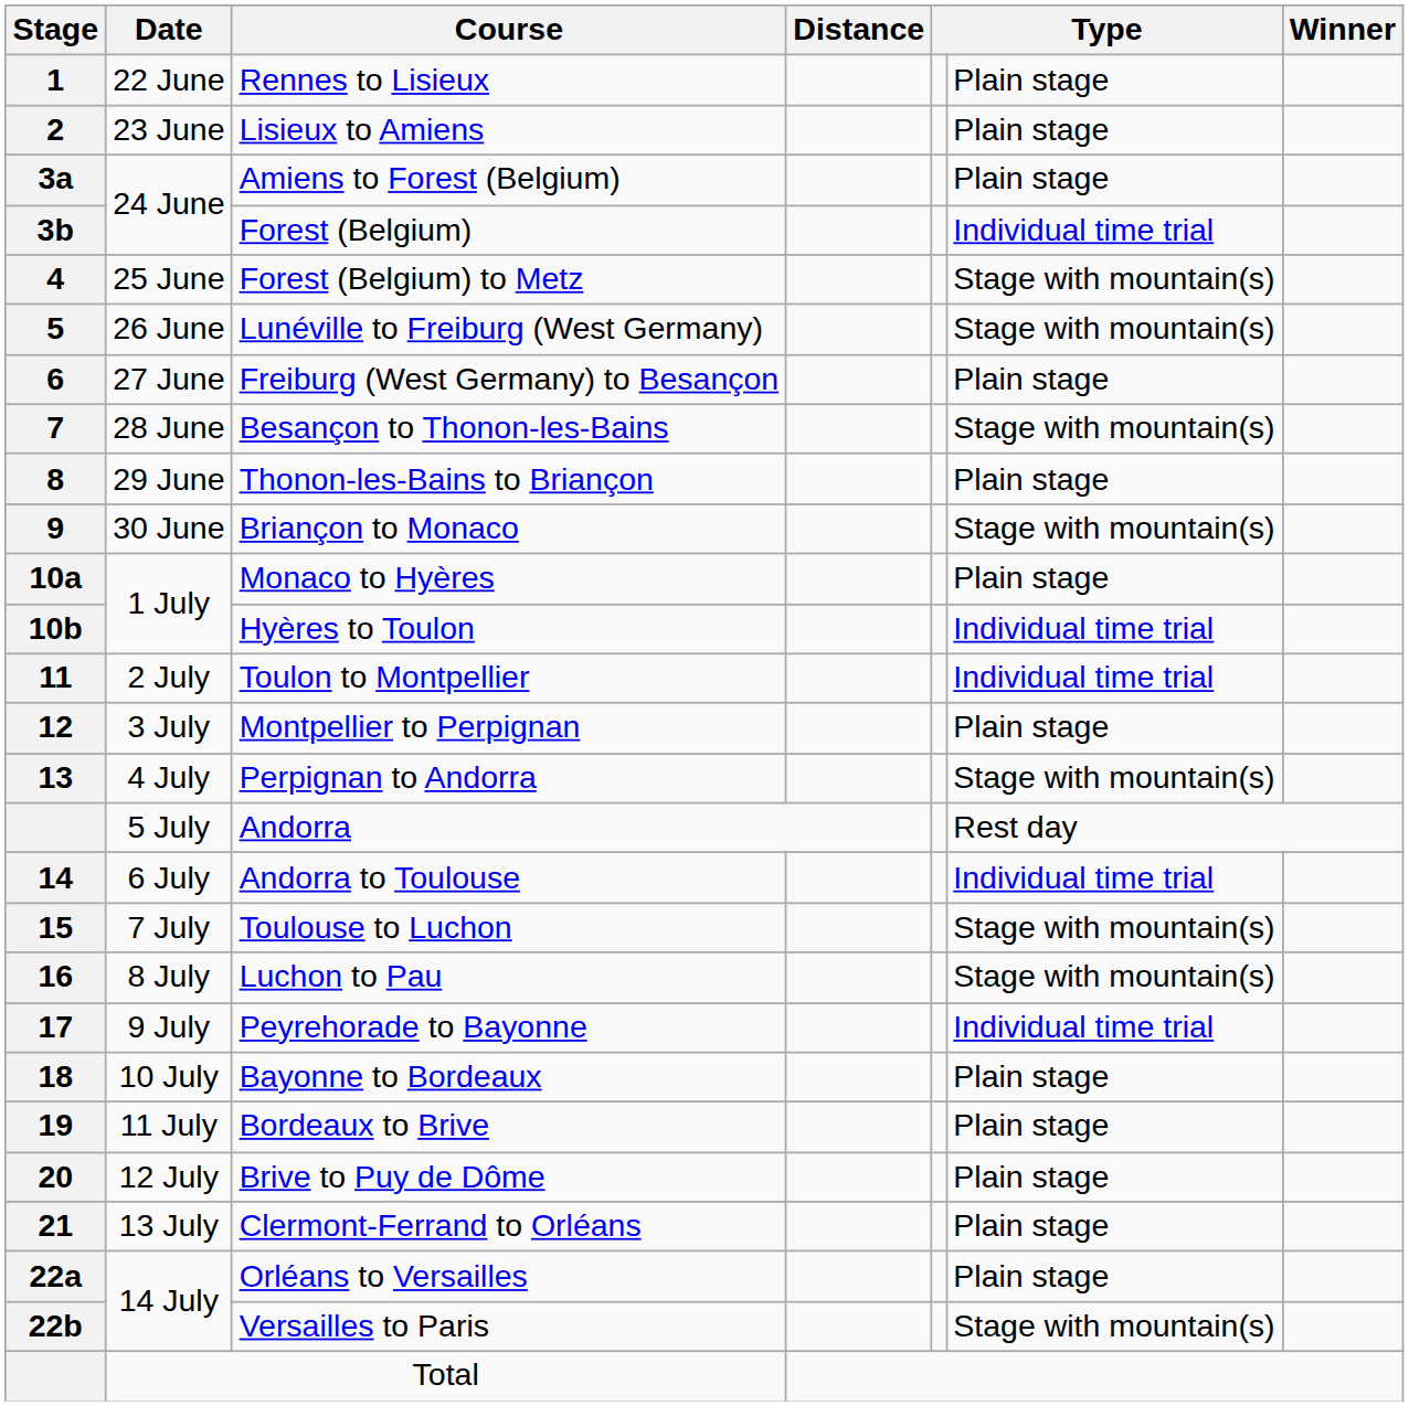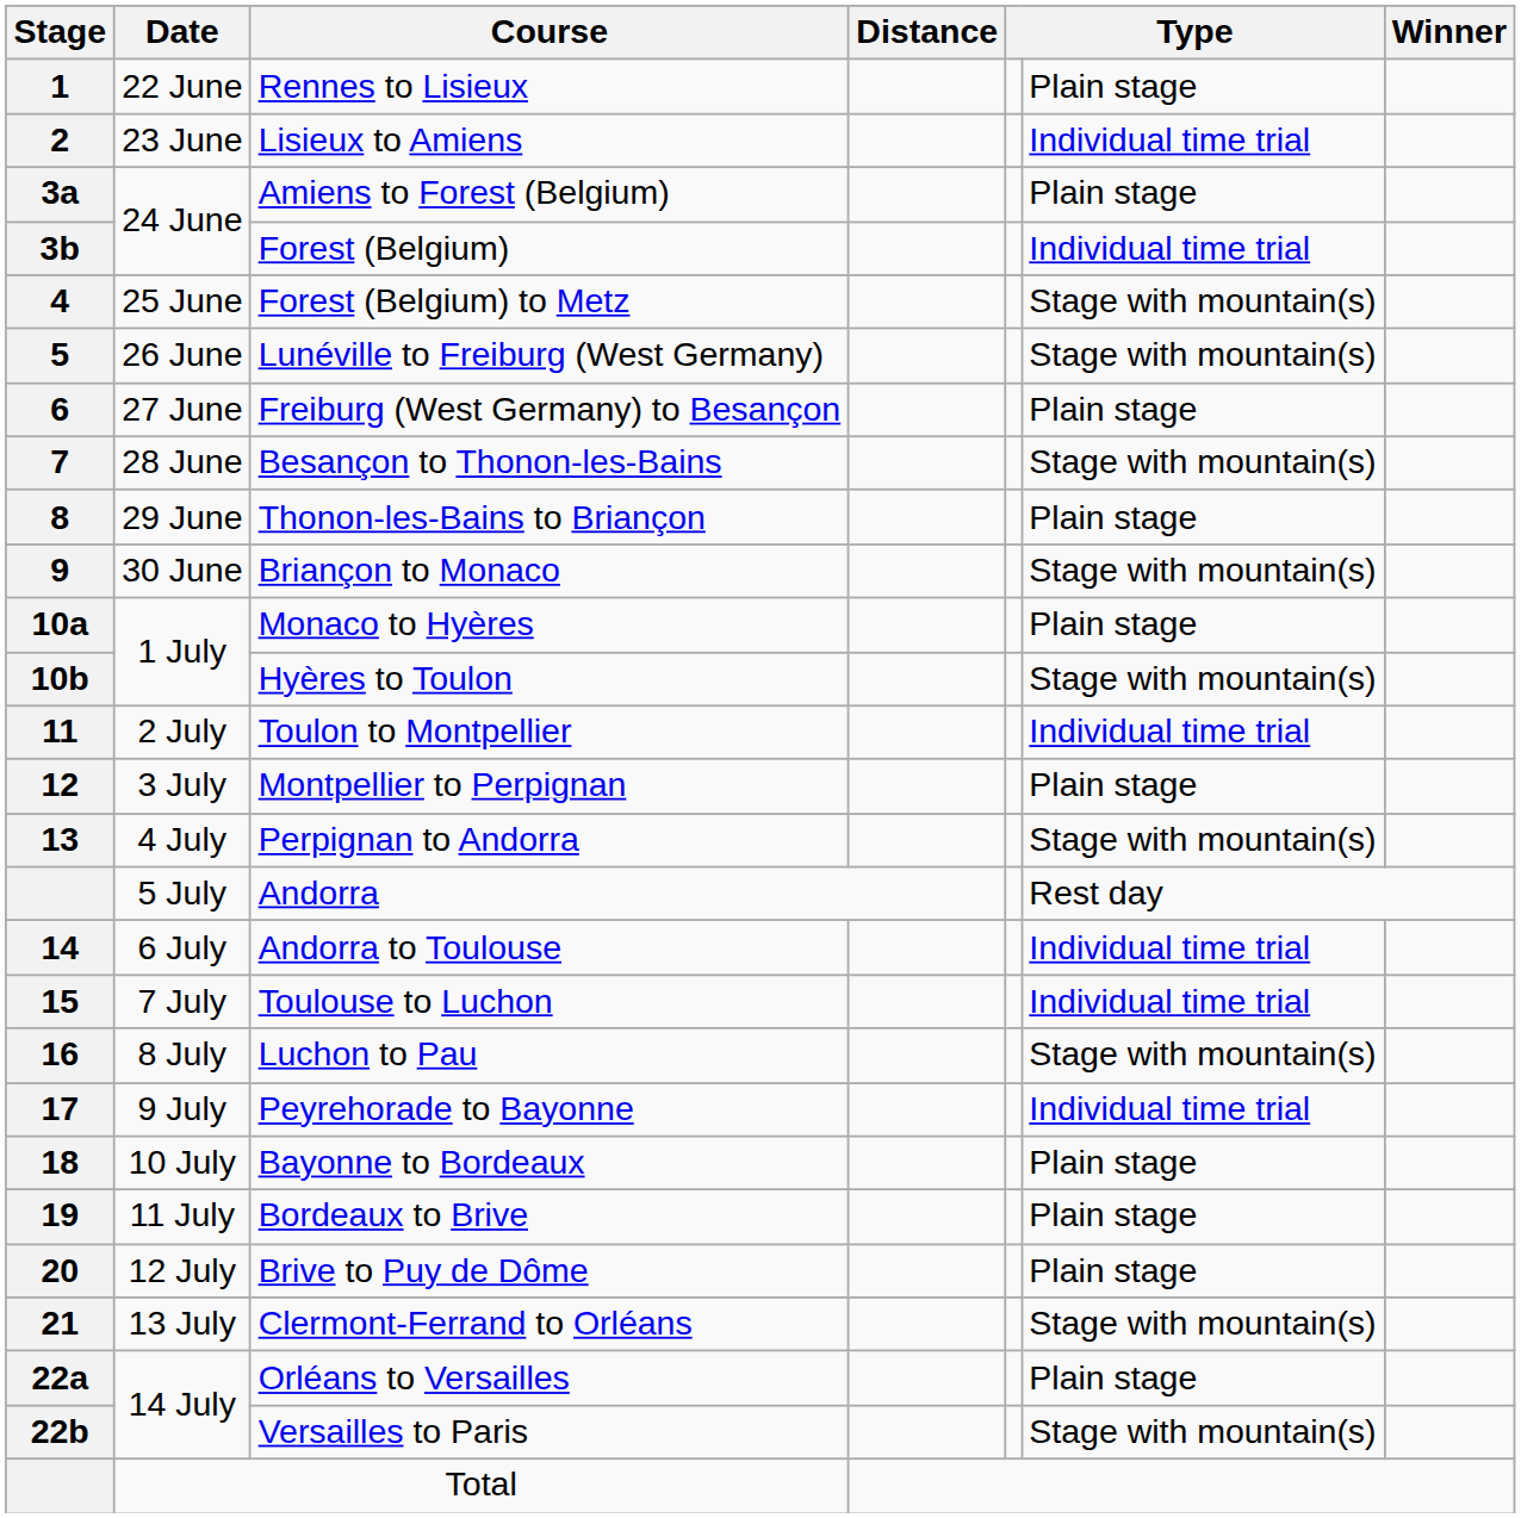Lisieux to Amiens | column 6: Plain stage -> Individual time trial
Hyères to Toulon | column 6: Individual time trial -> Stage with mountain(s)
Toulouse to Luchon | column 6: Stage with mountain(s) -> Individual time trial
Clermont-Ferrand to Orléans | column 6: Plain stage -> Stage with mountain(s)
